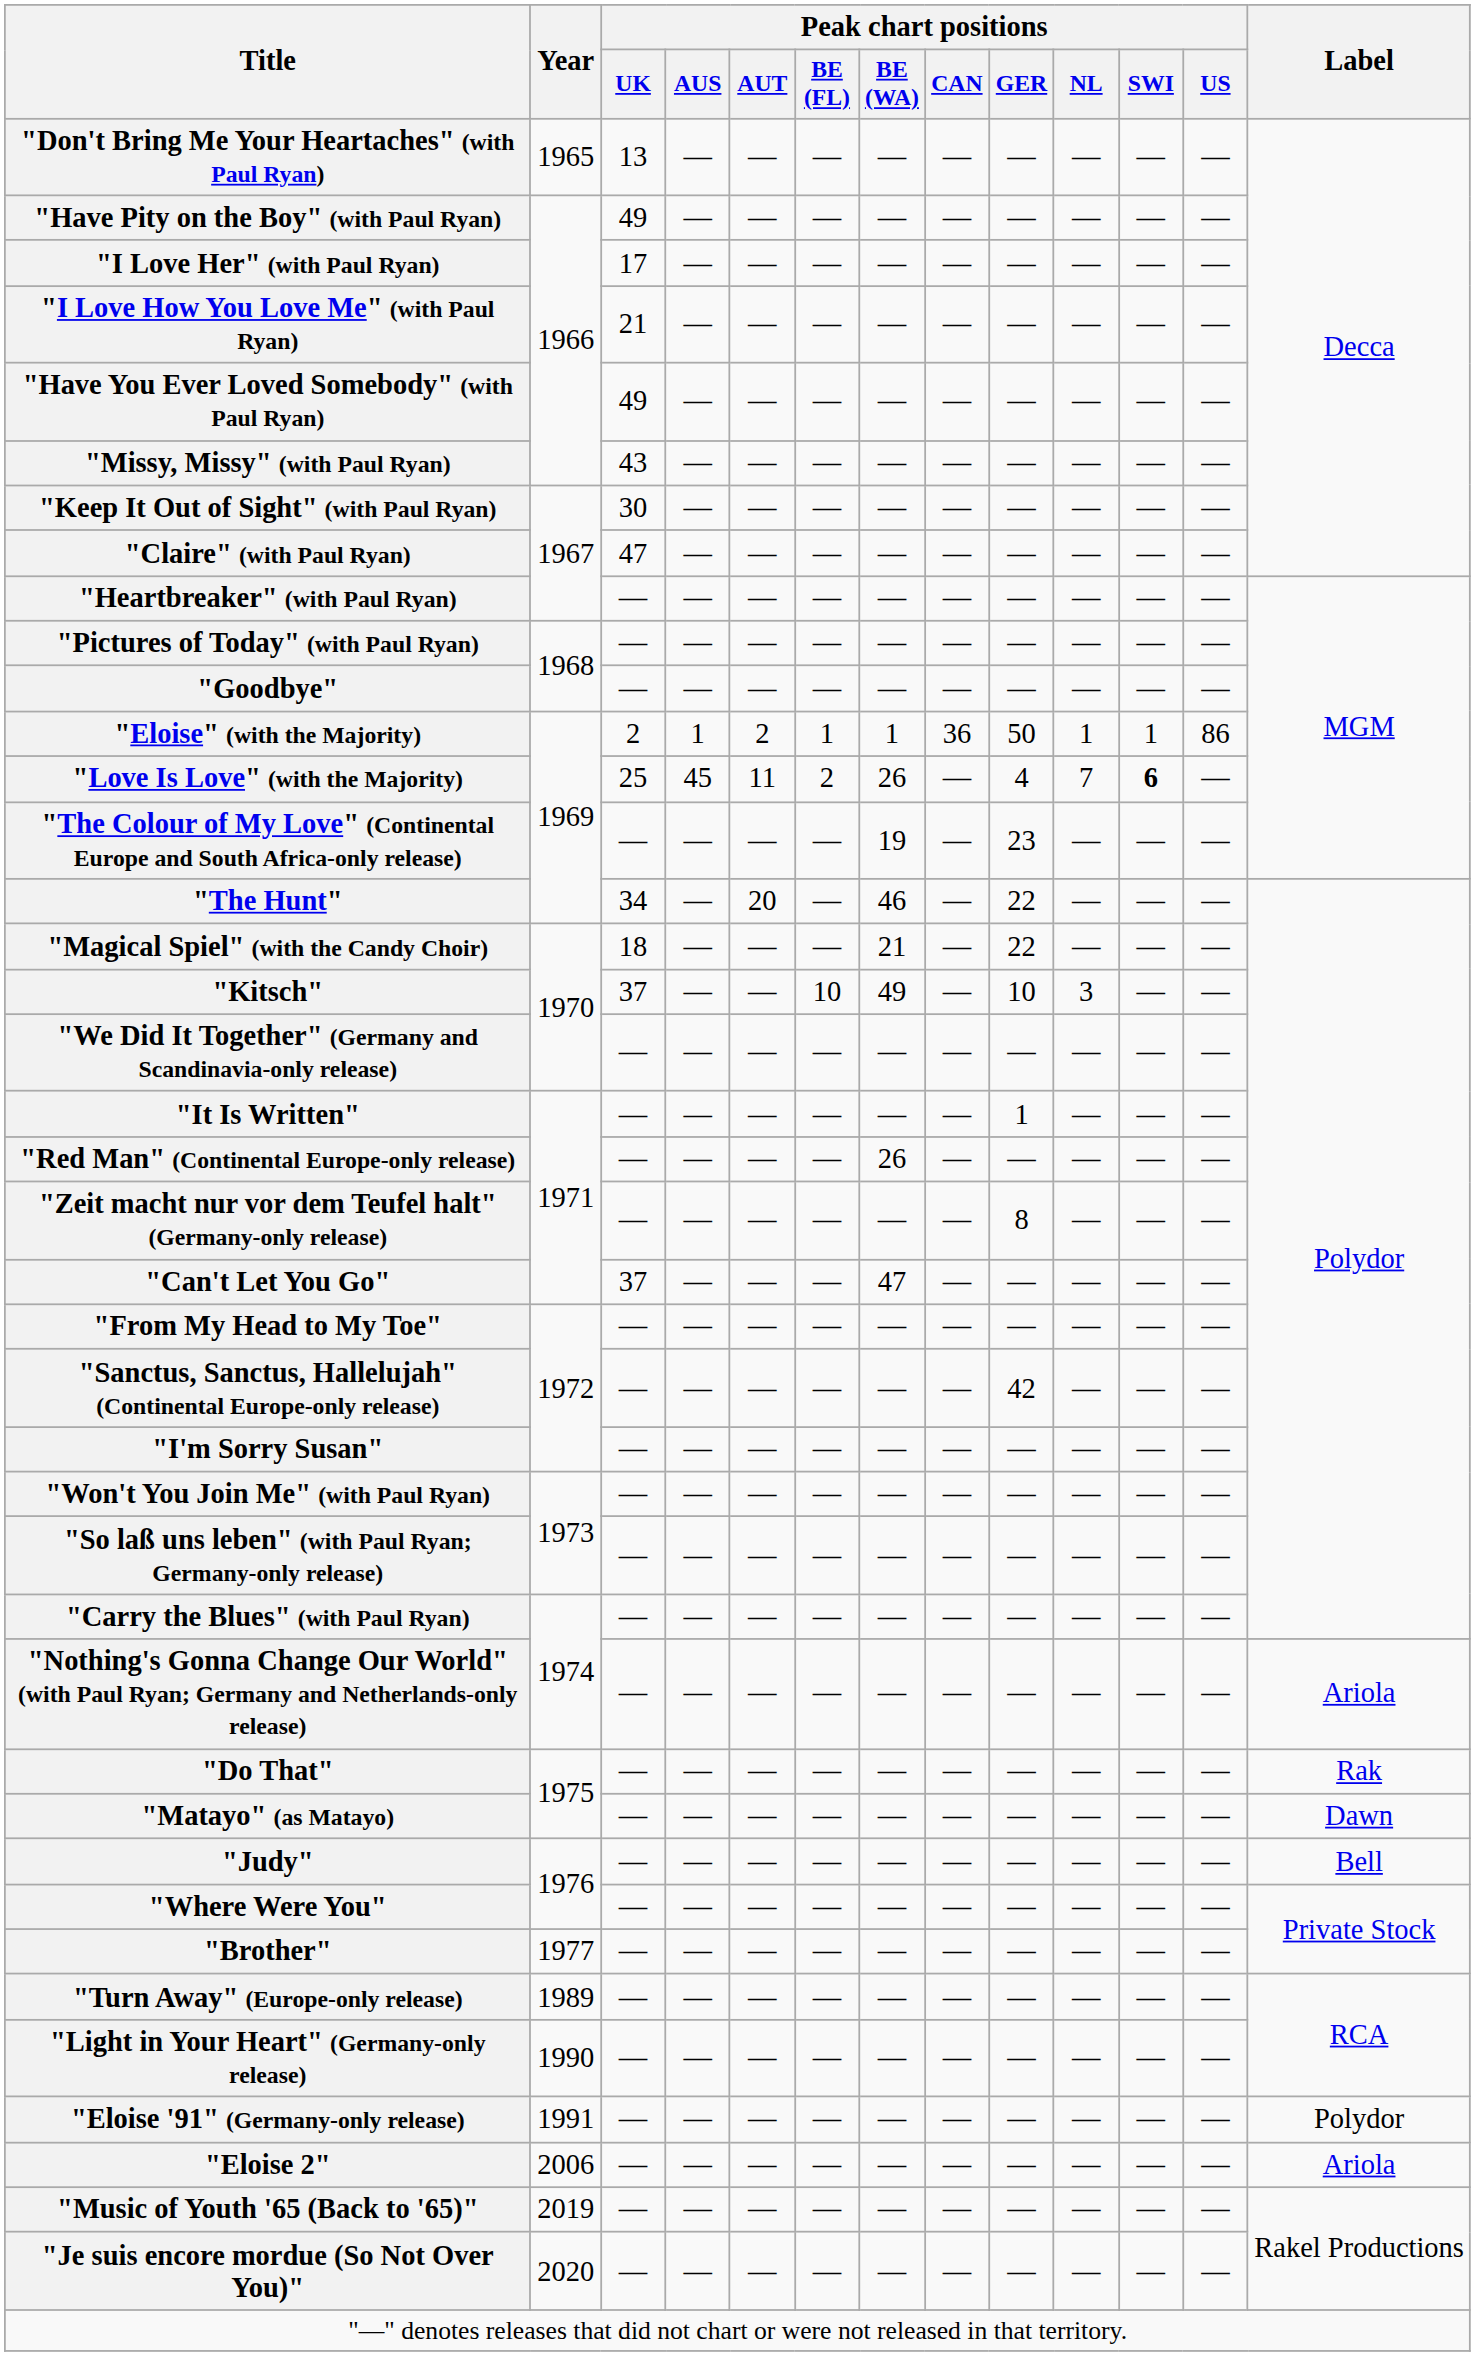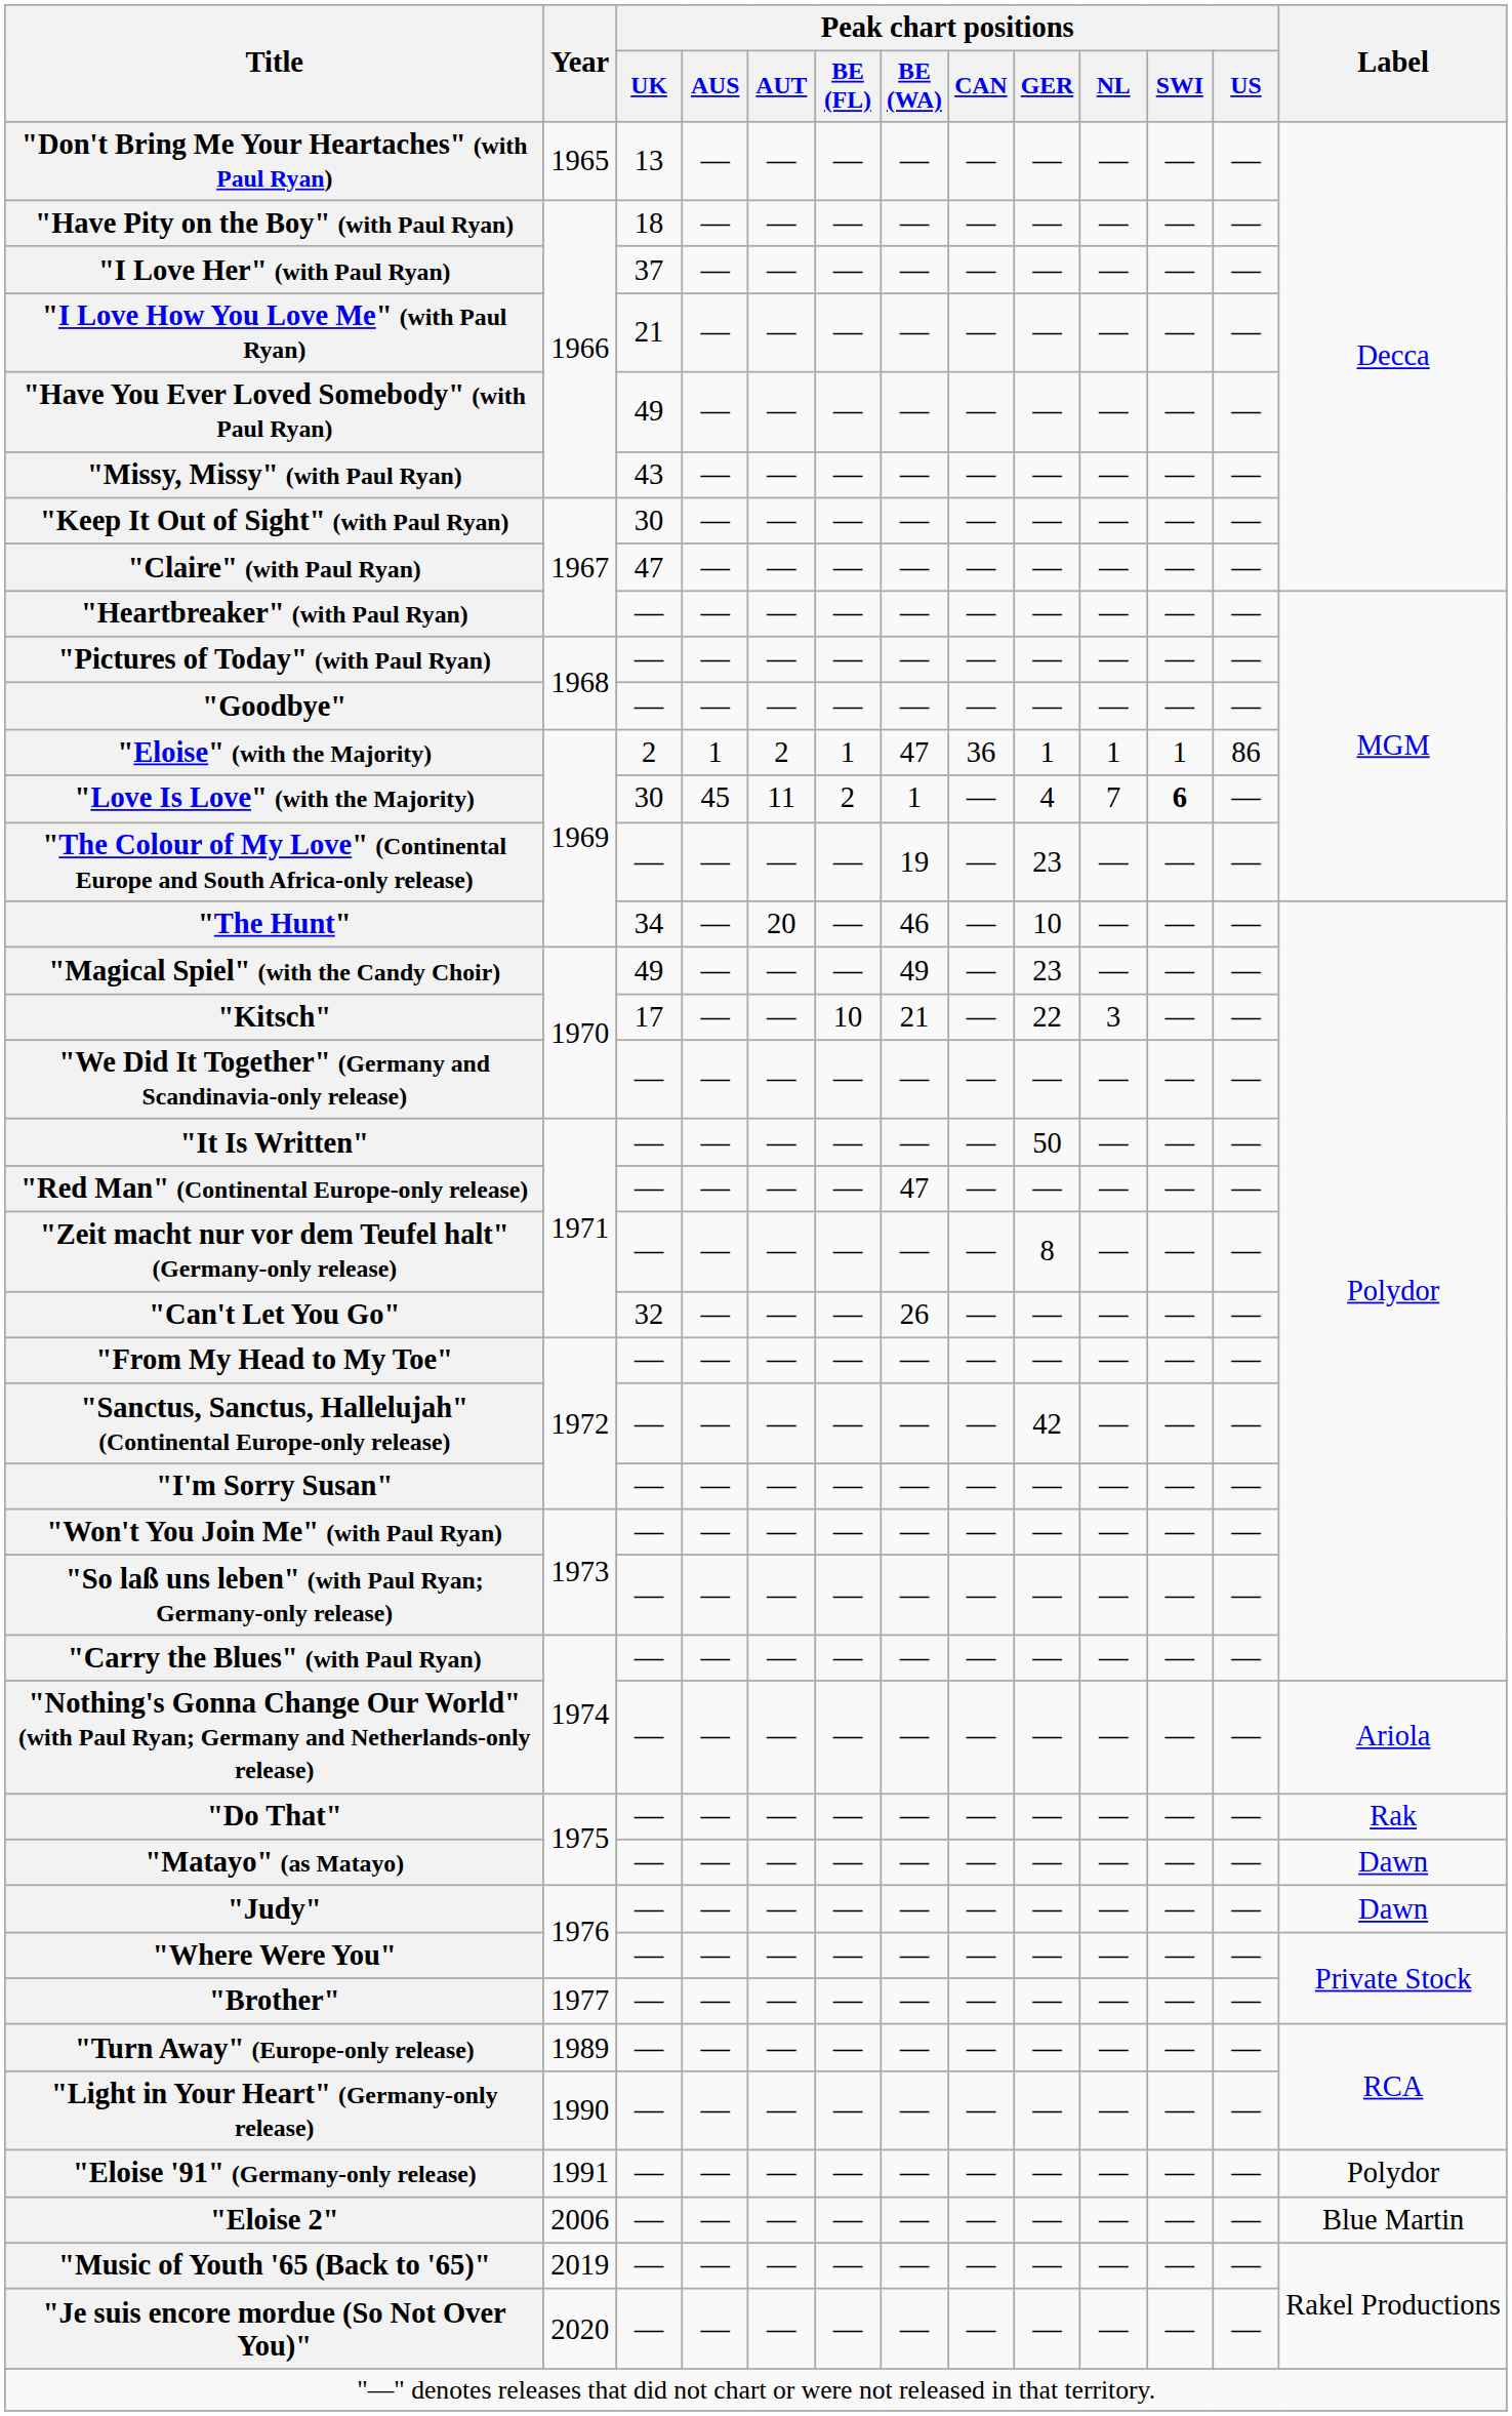"Have Pity on the Boy" (with Paul Ryan) | Peak chart positions / UK: 49 -> 18
"I Love Her" (with Paul Ryan) | Peak chart positions / UK: 17 -> 37
"Eloise" (with the Majority) | Peak chart positions / BE (WA): 1 -> 47
"Eloise" (with the Majority) | Peak chart positions / GER: 50 -> 1
"Love Is Love" (with the Majority) | Peak chart positions / UK: 25 -> 30
"Love Is Love" (with the Majority) | Peak chart positions / BE (WA): 26 -> 1
"The Hunt" | Peak chart positions / GER: 22 -> 10
"Magical Spiel" (with the Candy Choir) | Peak chart positions / UK: 18 -> 49
"Magical Spiel" (with the Candy Choir) | Peak chart positions / BE (WA): 21 -> 49
"Magical Spiel" (with the Candy Choir) | Peak chart positions / GER: 22 -> 23
"Kitsch" | Peak chart positions / UK: 37 -> 17
"Kitsch" | Peak chart positions / BE (WA): 49 -> 21
"Kitsch" | Peak chart positions / GER: 10 -> 22
"It Is Written" | Peak chart positions / GER: 1 -> 50
"Red Man" (Continental Europe-only release) | Peak chart positions / BE (WA): 26 -> 47
"Can't Let You Go" | Peak chart positions / UK: 37 -> 32
"Can't Let You Go" | Peak chart positions / BE (WA): 47 -> 26
"Judy" | Label: Bell -> Dawn
"Eloise 2" | Label: Ariola -> Blue Martin
